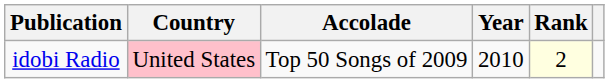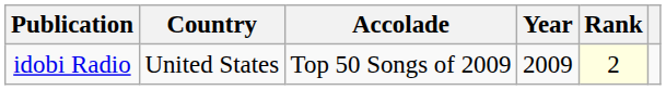idobi Radio | Country: pink background -> no background
idobi Radio | Year: 2010 -> 2009
